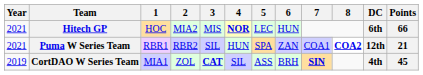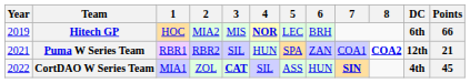Hitech GP | Year: 2021 -> 2019
Hitech GP | 6: HUN -> BRH
CortDAO W Series Team | Year: 2019 -> 2022
CortDAO W Series Team | 6: BRH -> HUN
